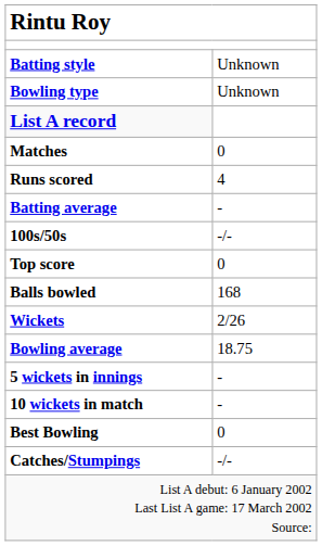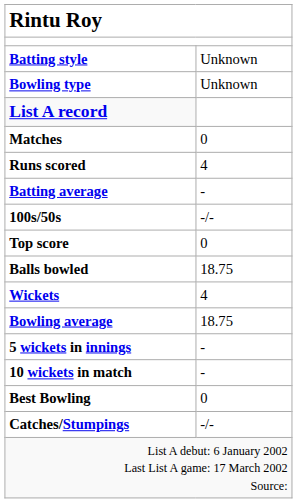Balls bowled | column 2: 168 -> 18.75
Wickets | column 2: 2/26 -> 4
